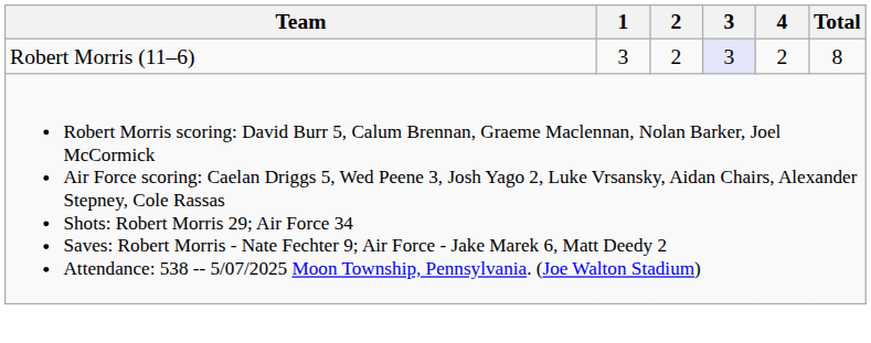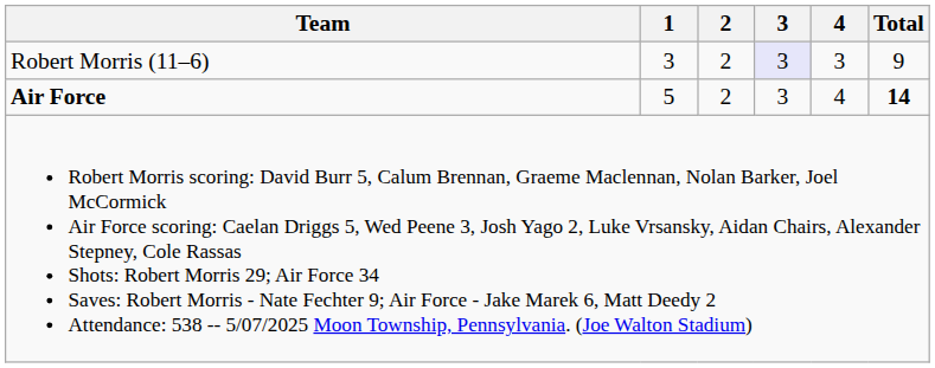Robert Morris (11–6) | 4: 2 -> 3
Robert Morris (11–6) | Total: 8 -> 9
+ row: Air Force | 5 | 2 | 3 | 4 | 14
